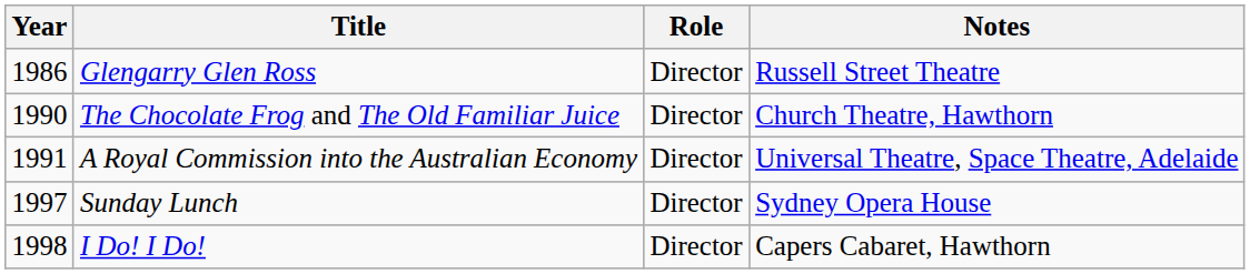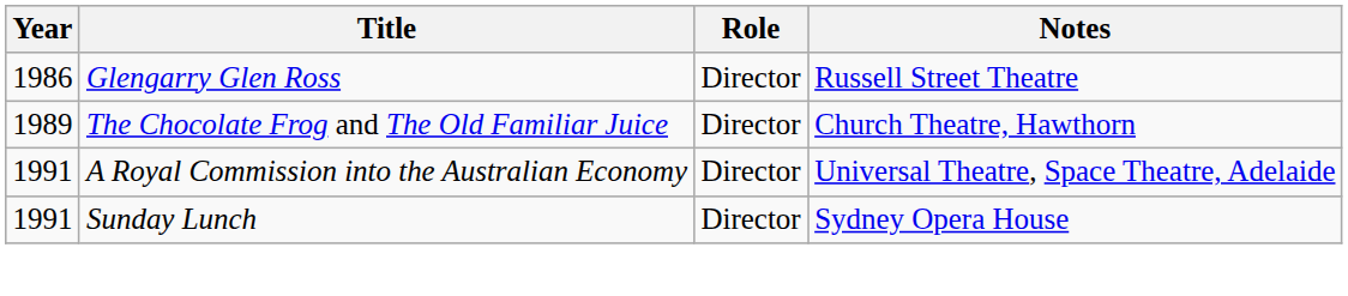The Chocolate Frog and The Old Familiar Juice | Year: 1990 -> 1989
Sunday Lunch | Year: 1997 -> 1991
- row: 1998 | I Do! I Do! | Director | Capers Cabaret, Hawthorn
